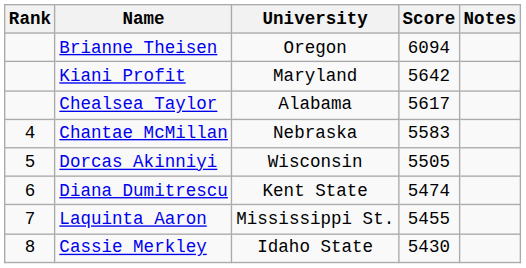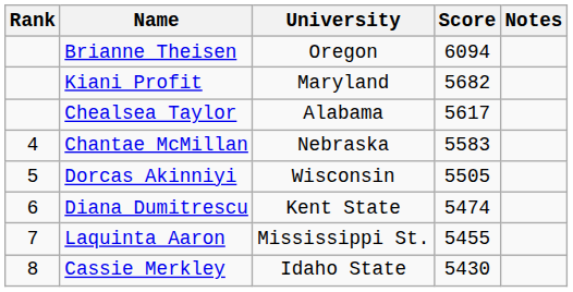Kiani Profit | Score: 5642 -> 5682
